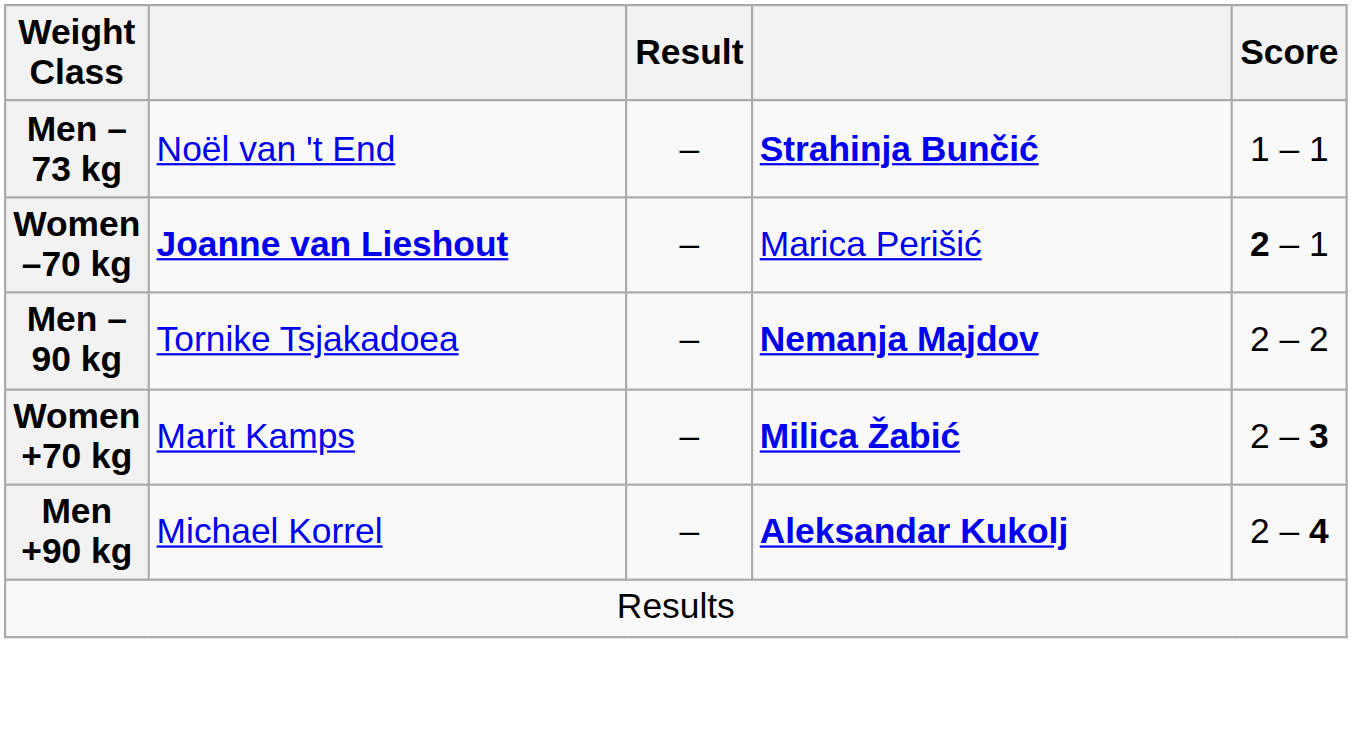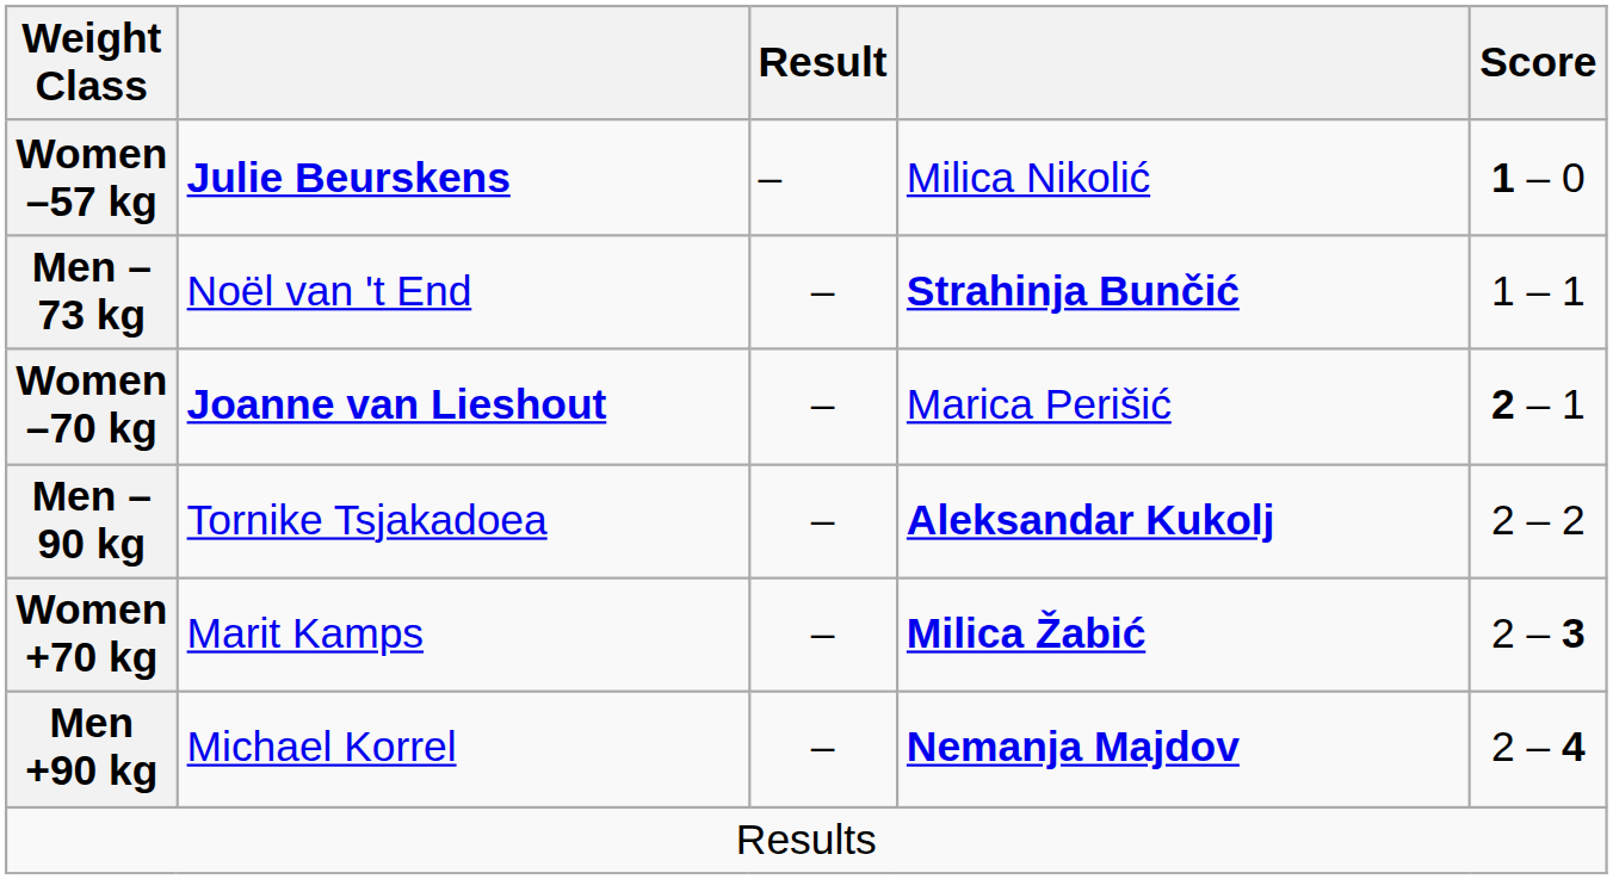+ row: Women –57 kg | Julie Beurskens | – | Milica Nikolić | 1 – 0
Men –90 kg | column 4: Nemanja Majdov -> Aleksandar Kukolj
Men +90 kg | column 4: Aleksandar Kukolj -> Nemanja Majdov
